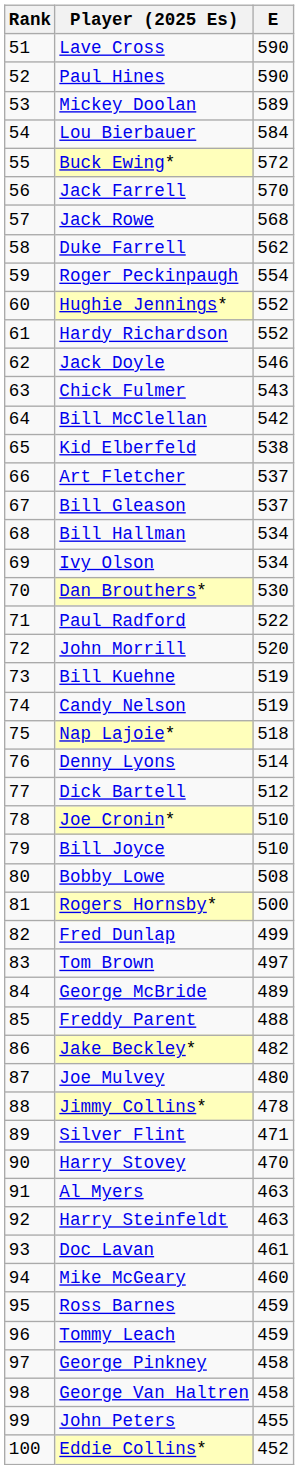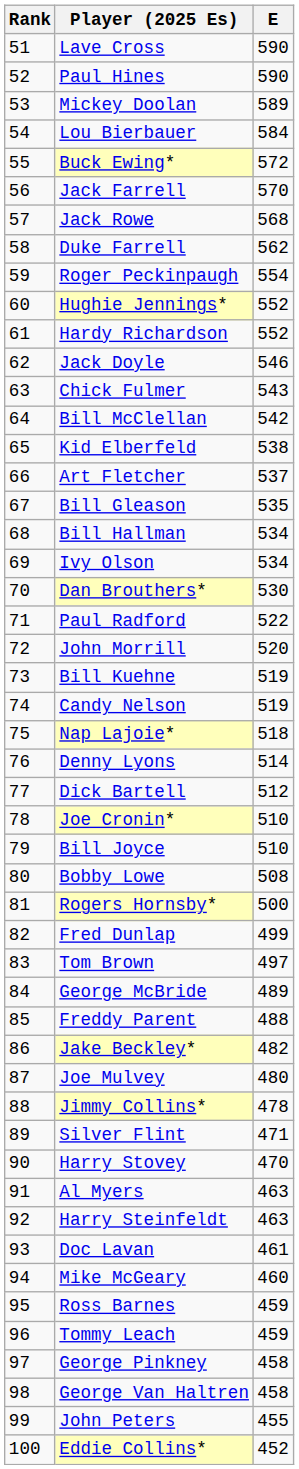Bill Gleason | E: 537 -> 535
